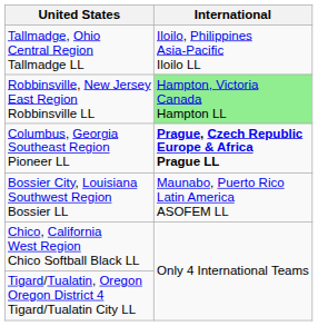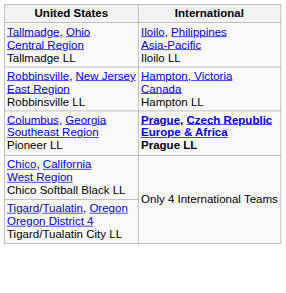Robbinsville, New Jersey East Region Robbinsville LL | International: lightgreen background -> no background
- row: Bossier City, Louisiana Southwest Region Bossier LL | Maunabo, Puerto Rico Latin America ASOFEM LL
